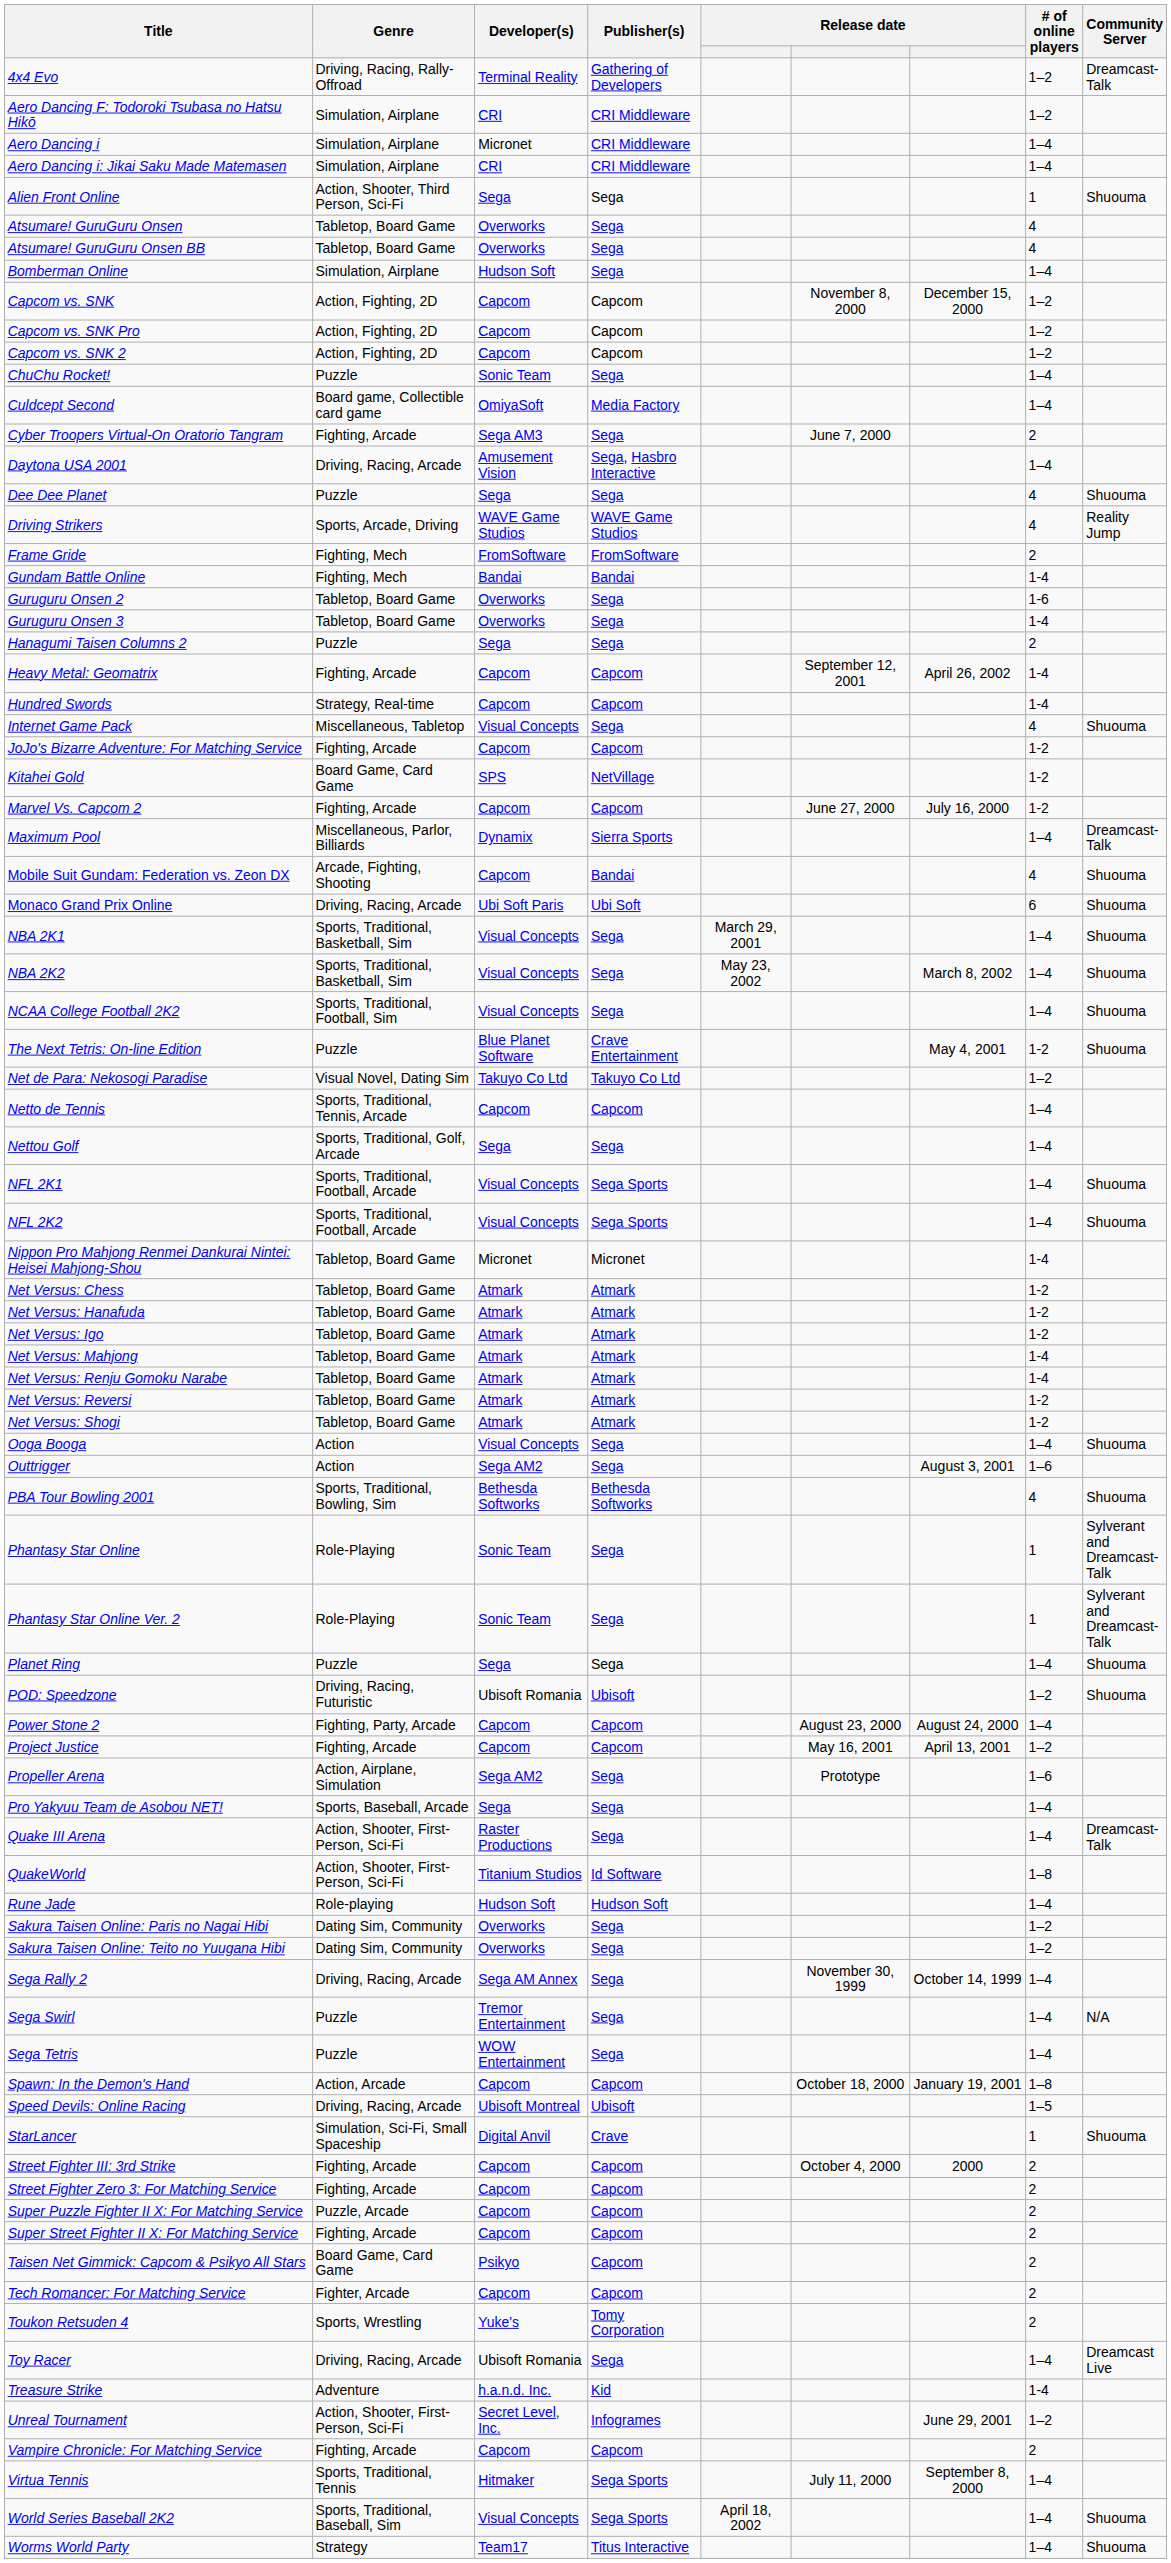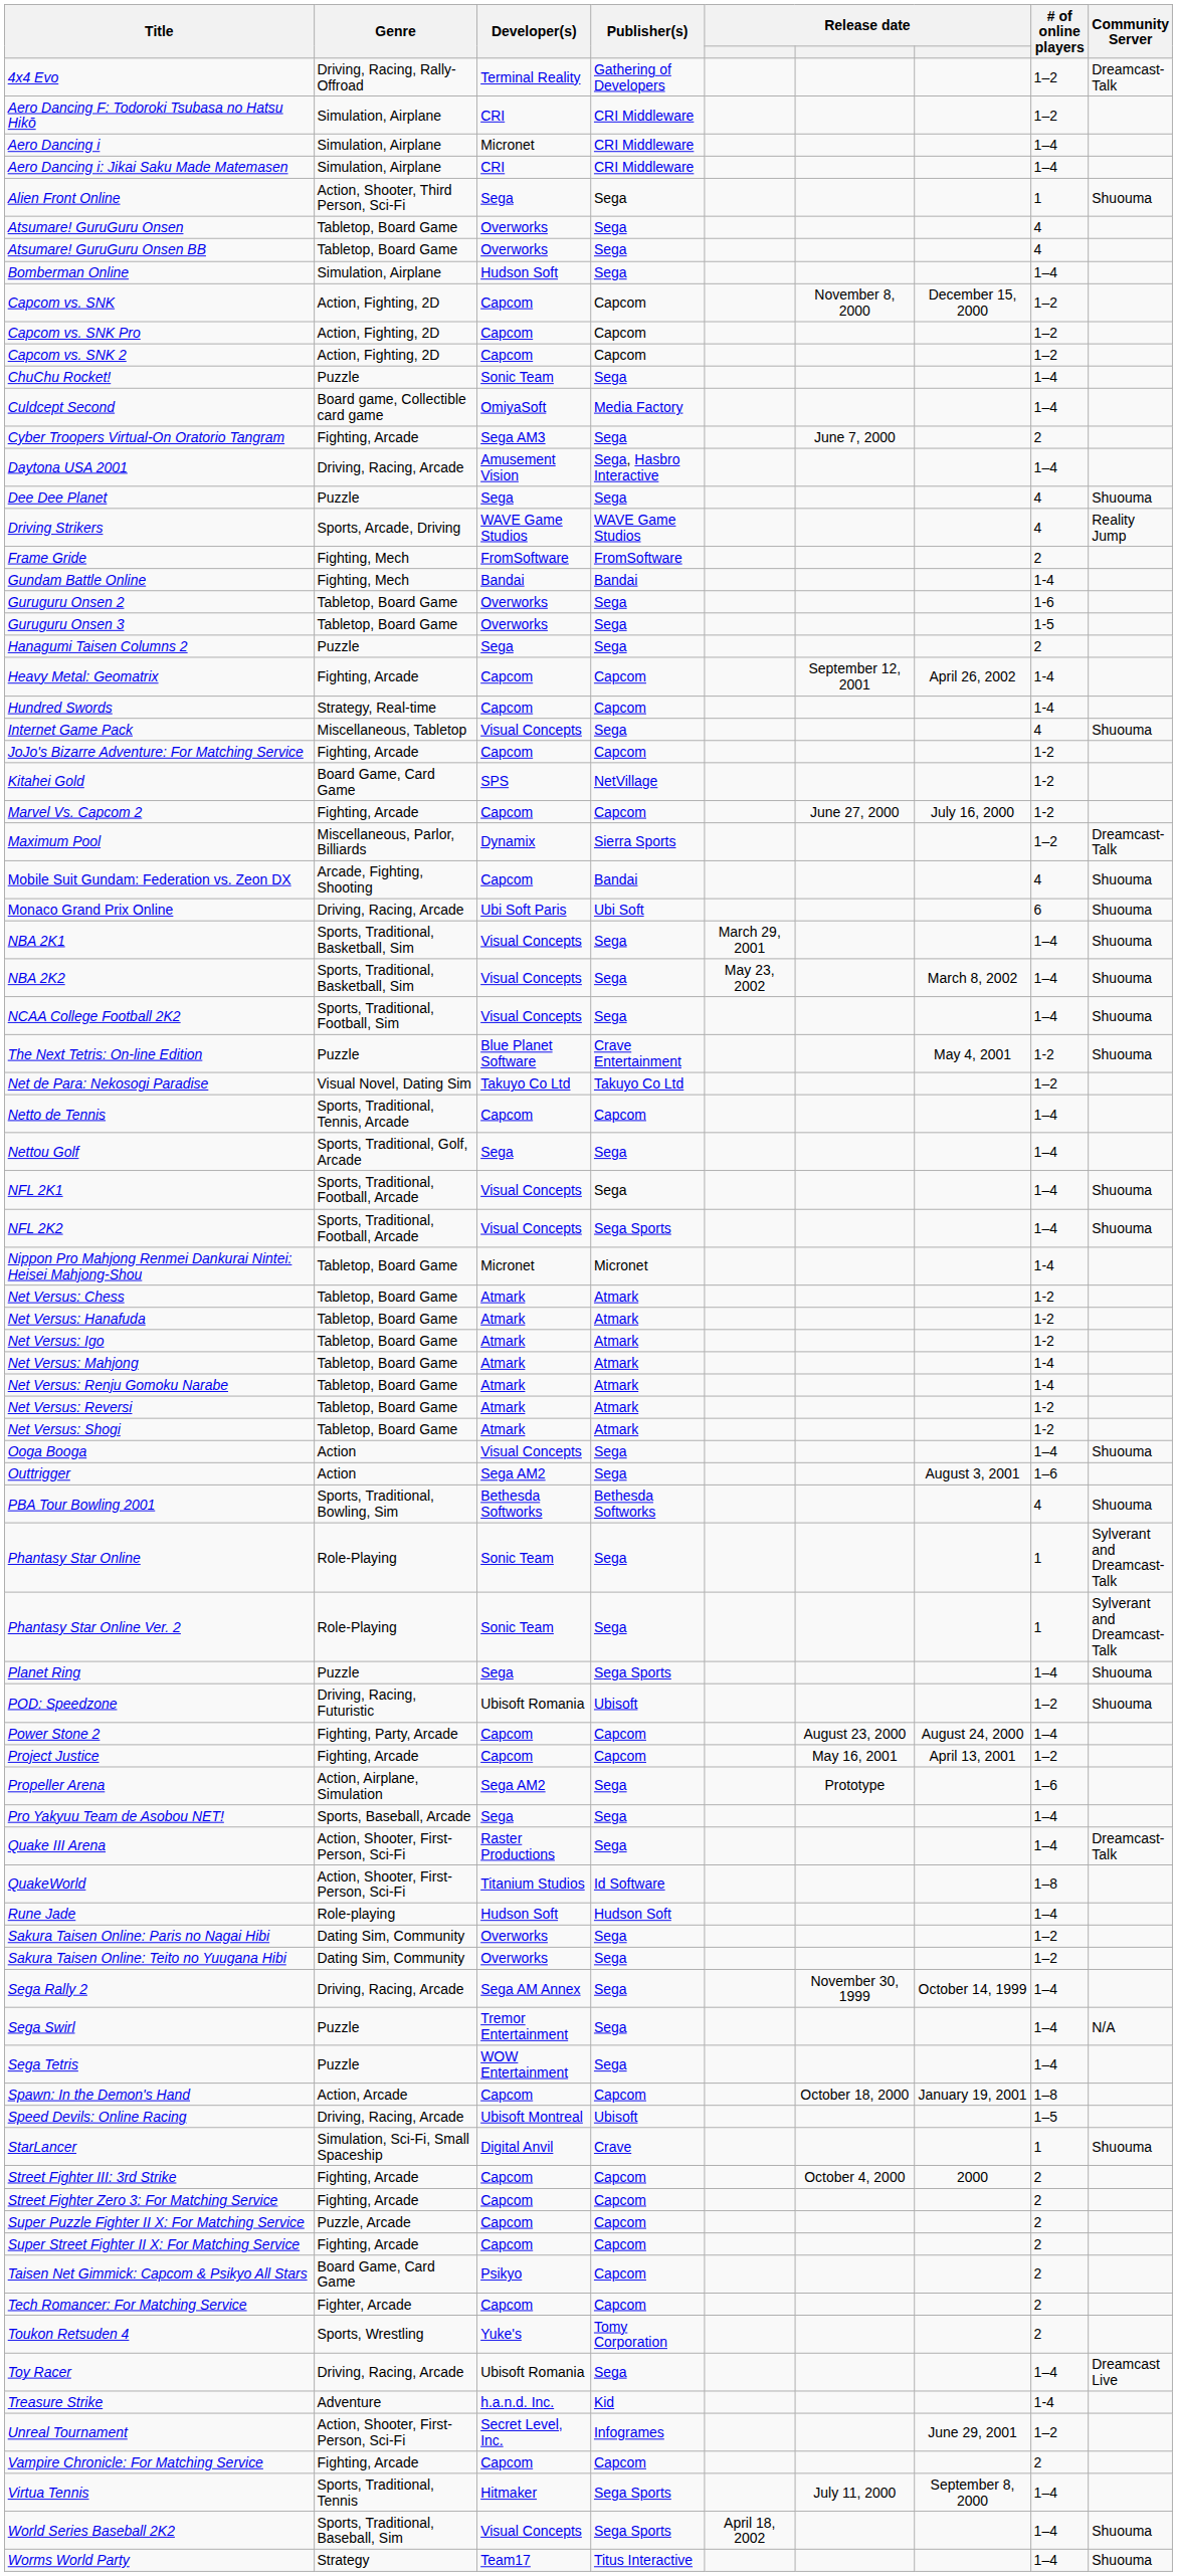Guruguru Onsen 3 | # of online players: 1-4 -> 1-5
Maximum Pool | # of online players: 1–4 -> 1–2
NFL 2K1 | Publisher(s): Sega Sports -> Sega
Planet Ring | Publisher(s): Sega -> Sega Sports
